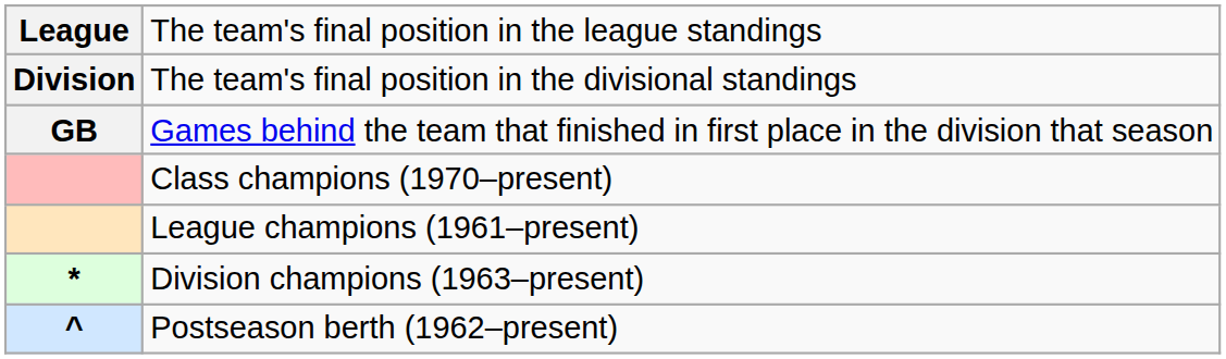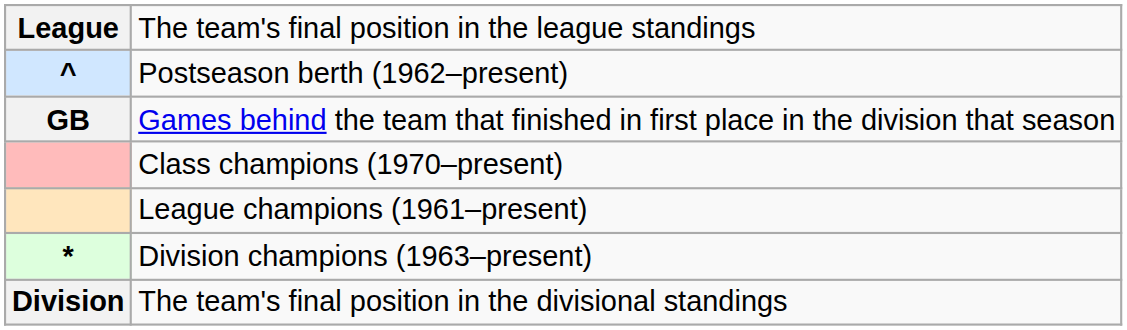rows swapped: The team's final position in the divisional standings <-> Postseason berth (1962–present)
